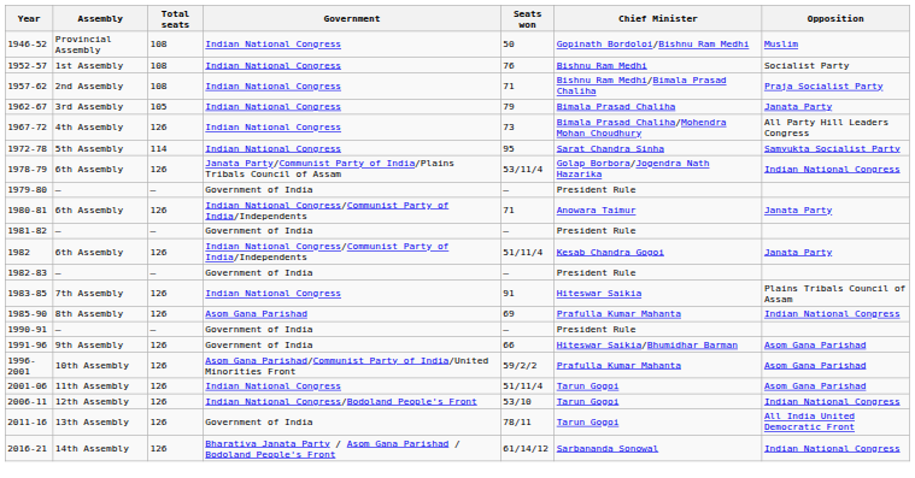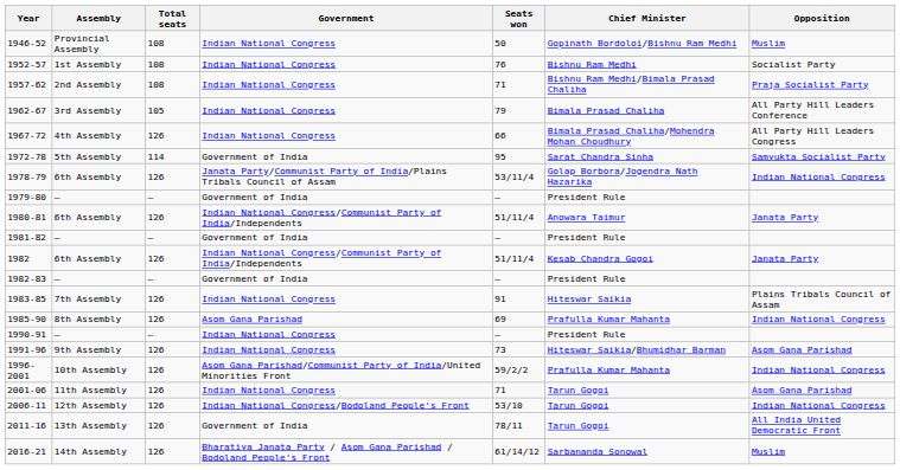1962-67 | Opposition: Janata Party -> All Party Hill Leaders Conference
1967-72 | Seats won: 73 -> 66
1972-78 | Government: Indian National Congress -> Government of India
1980-81 | Seats won: 71 -> 51/11/4
1990-91 | Government: Government of India -> Indian National Congress
1991-96 | Government: Government of India -> Indian National Congress
1991-96 | Seats won: 66 -> 73
1996-2001 | Opposition: Asom Gana Parishad -> Indian National Congress
2001-06 | Seats won: 51/11/4 -> 71
2016-21 | Opposition: Indian National Congress -> Muslim
